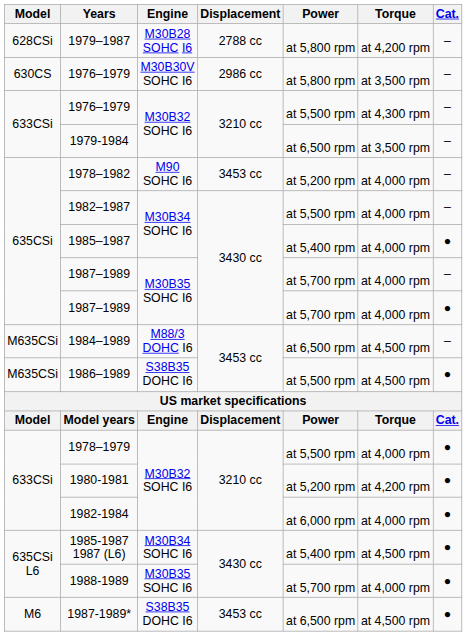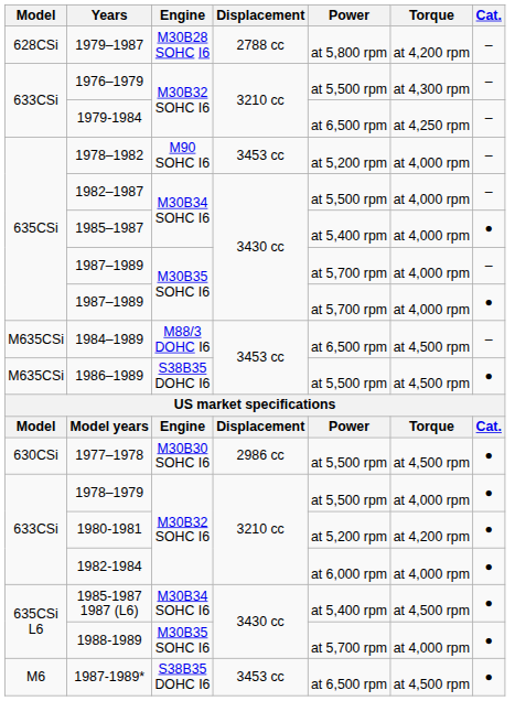- row: 630CS | 1976–1979 | M30B30V SOHC I6 | 2986 cc | at 5,800 rpm | at 3,500 rpm | –
1979-1984 | Torque: at 3,500 rpm -> at 4,250 rpm
+ row: 630CSi | 1977–1978 | M30B30 SOHC I6 | 2986 cc | at 5,500 rpm | at 4,500 rpm | ●
